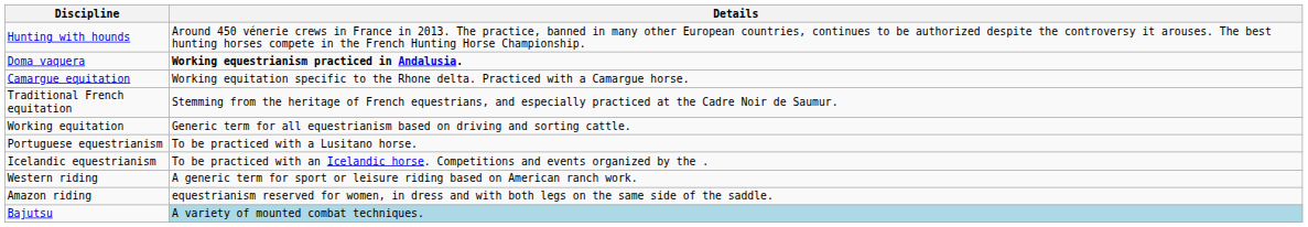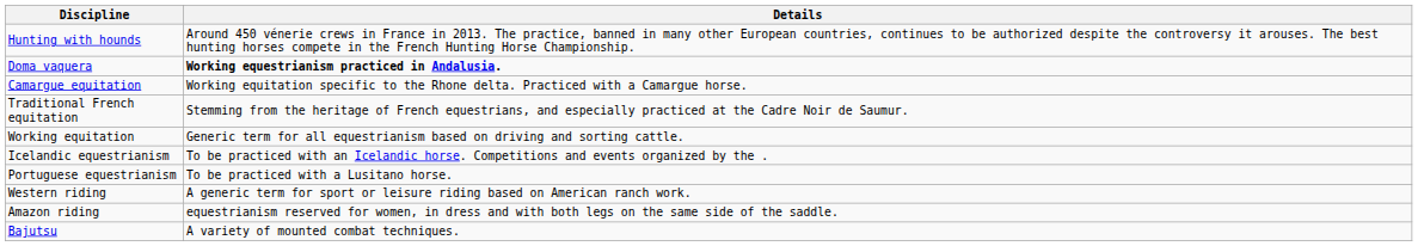rows swapped: Icelandic equestrianism <-> Portuguese equestrianism
Bajutsu | Details: lightblue background -> no background
